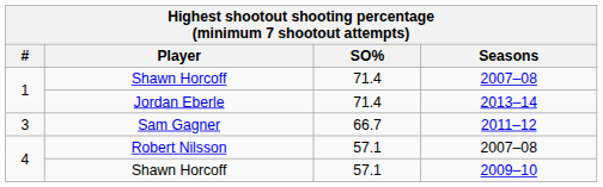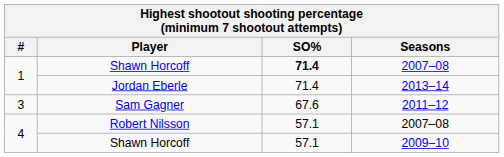Shawn Horcoff / 2007–08 | SO%: normal -> bold
Sam Gagner | SO%: 66.7 -> 67.6
